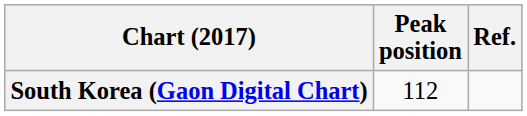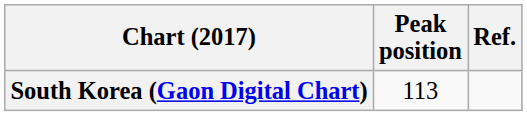South Korea (Gaon Digital Chart) | Peak position: 112 -> 113
